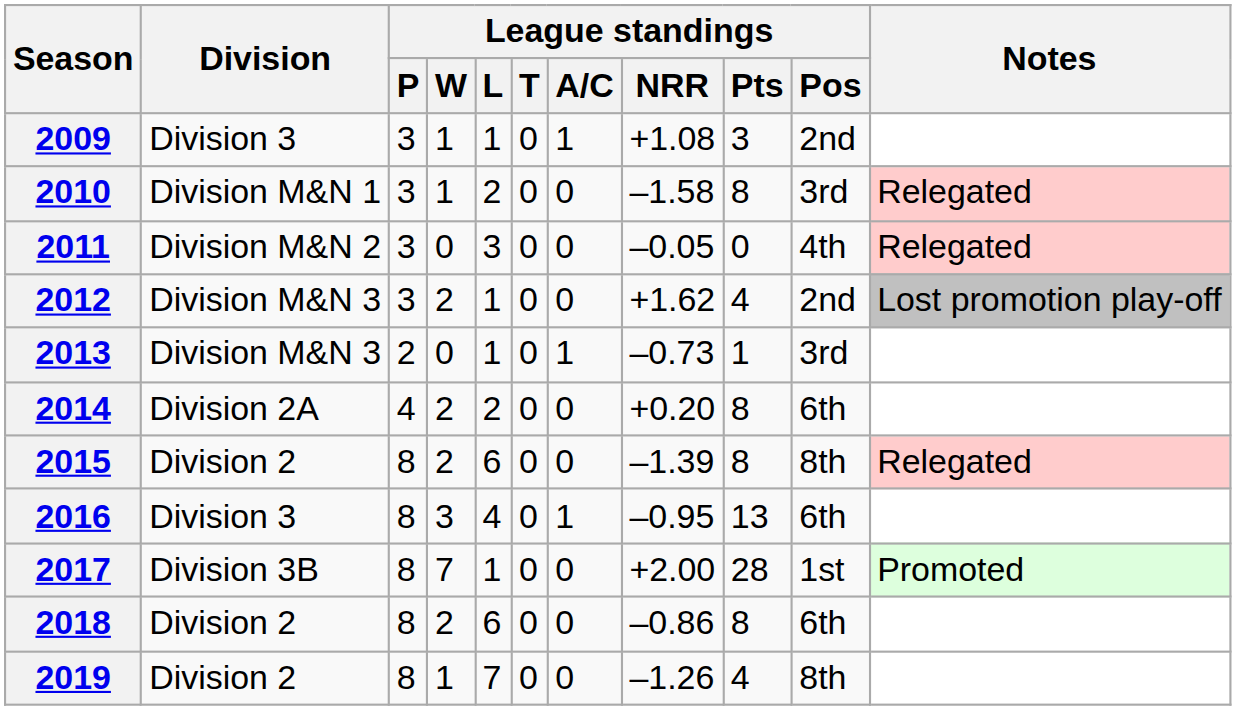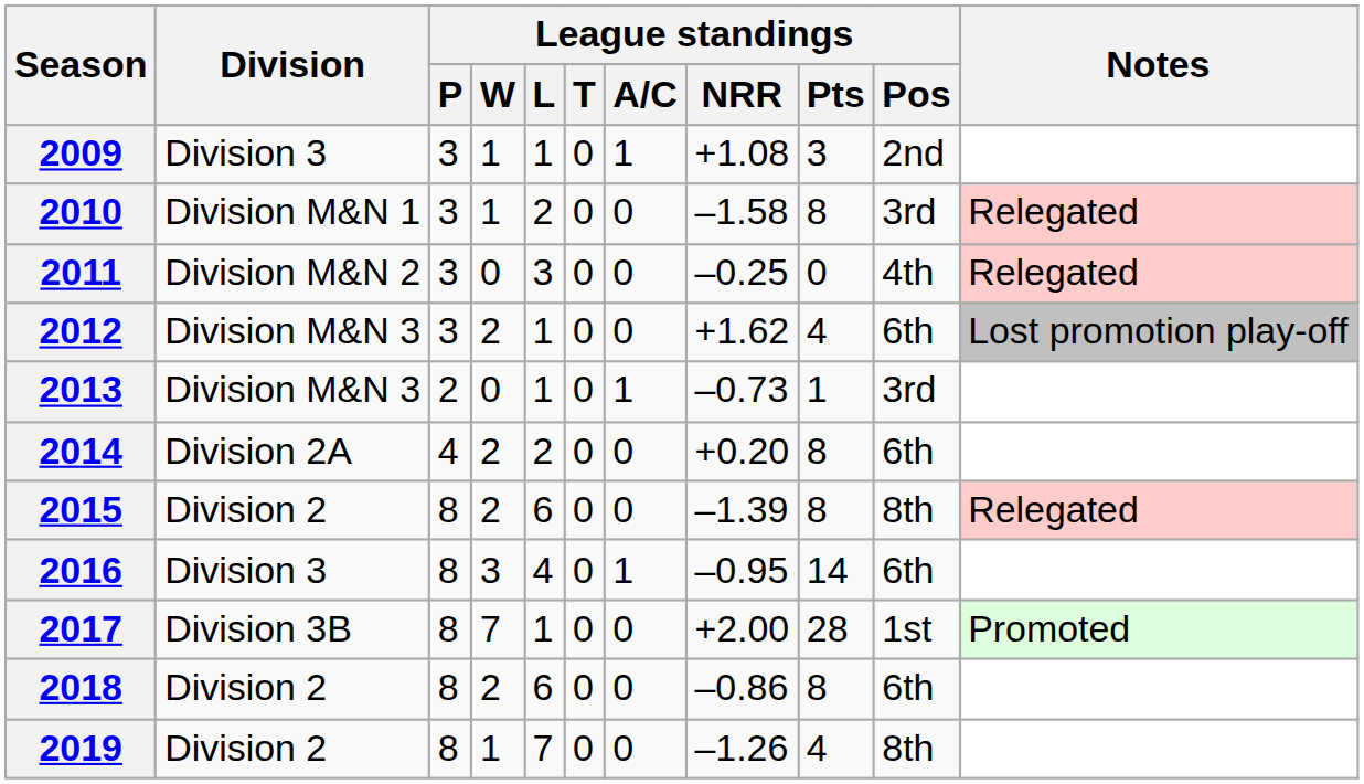2011 | League standings / NRR: –0.05 -> –0.25
2012 | League standings / Pos: 2nd -> 6th
2016 | League standings / Pts: 13 -> 14
